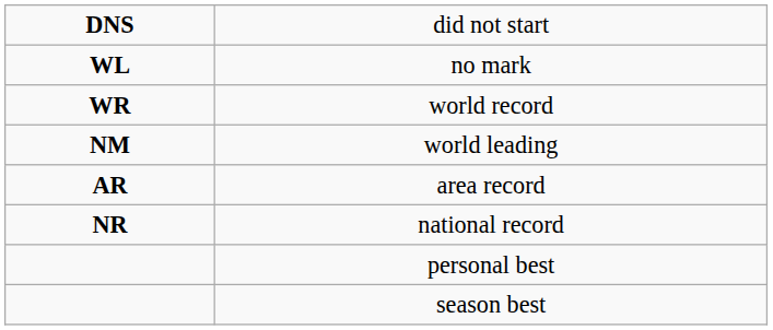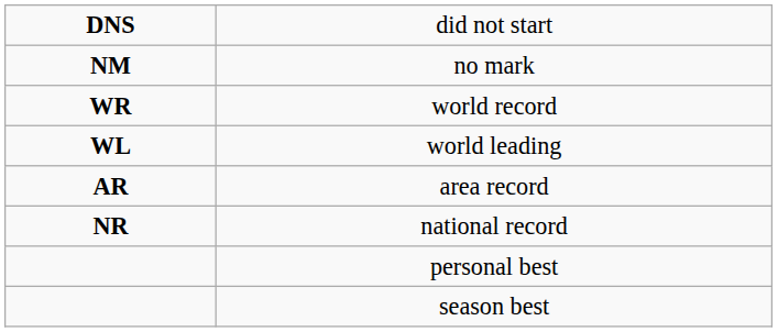no mark | column 1: WL -> NM
world leading | column 1: NM -> WL
